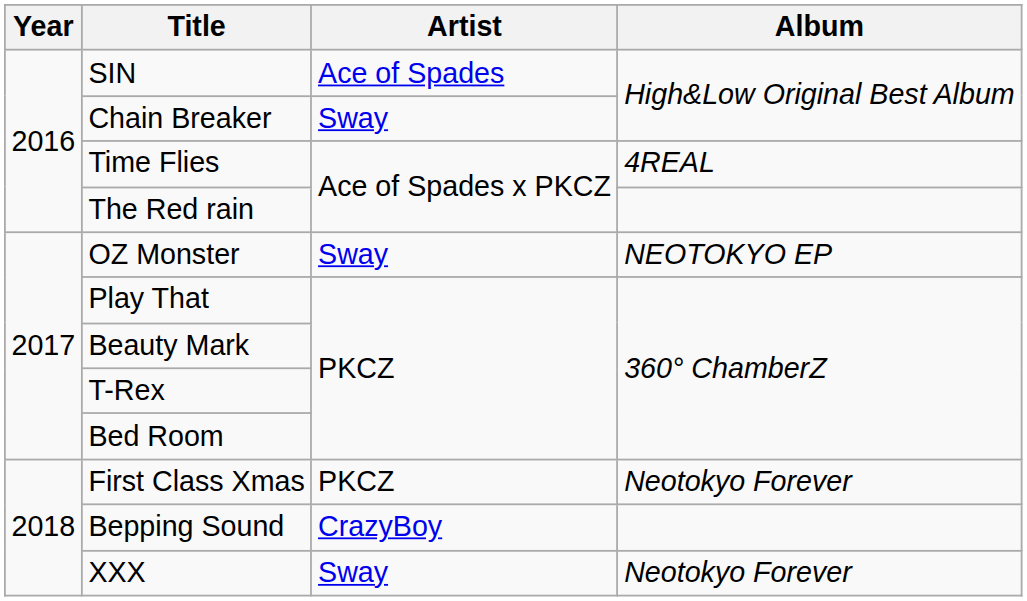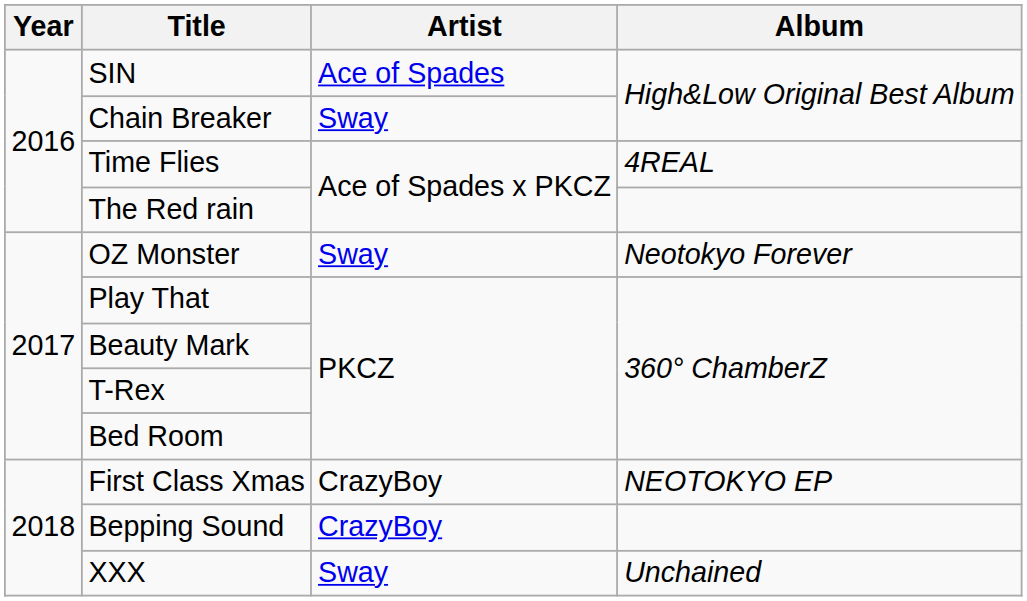OZ Monster | Album: NEOTOKYO EP -> Neotokyo Forever
First Class Xmas | Artist: PKCZ -> CrazyBoy
First Class Xmas | Album: Neotokyo Forever -> NEOTOKYO EP
XXX | Album: Neotokyo Forever -> Unchained
